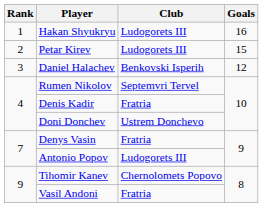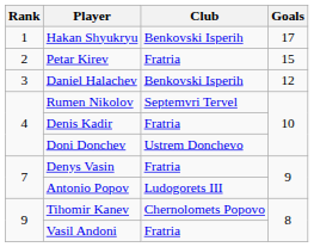Hakan Shyukryu | Club: Ludogorets III -> Benkovski Isperih
Hakan Shyukryu | Goals: 16 -> 17
Petar Kirev | Club: Ludogorets III -> Fratria
